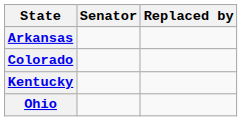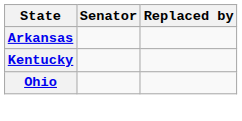- row: Colorado
